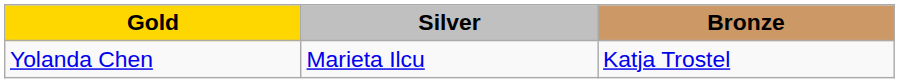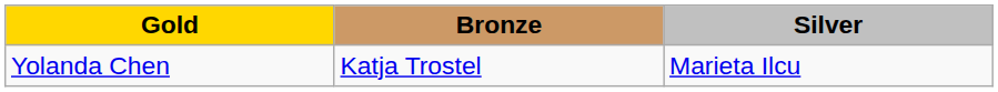columns swapped: Silver <-> Bronze
